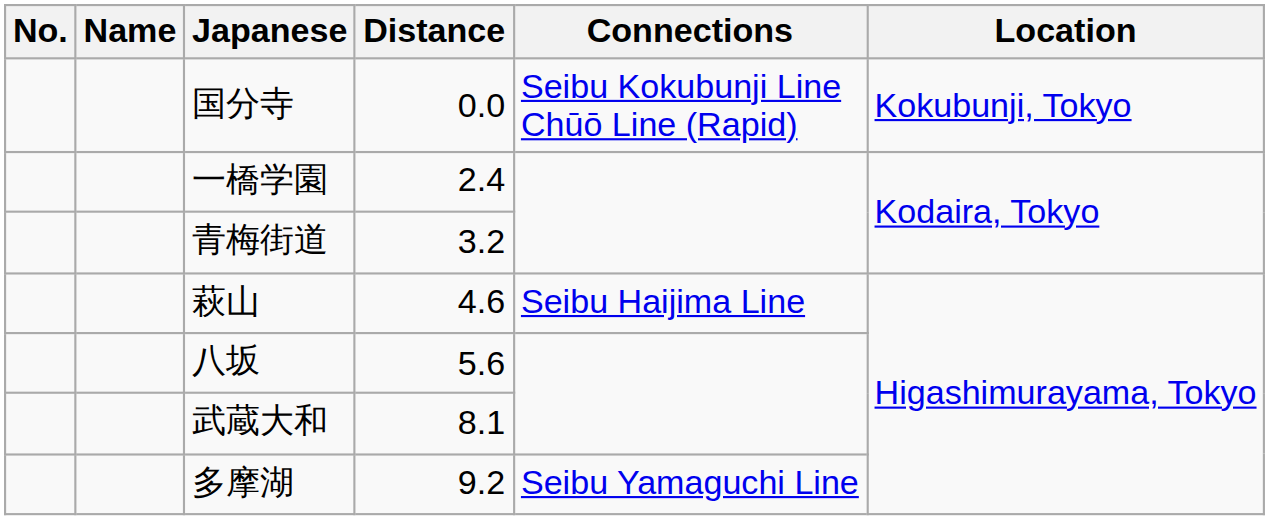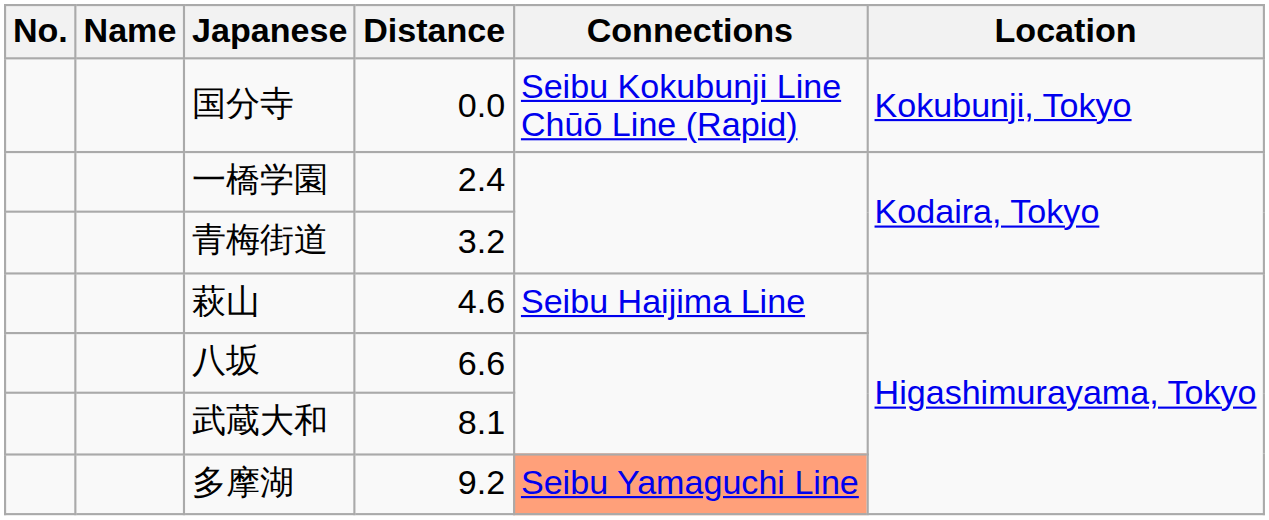八坂 | Distance: 5.6 -> 6.6
多摩湖 | Connections: no background -> lightsalmon background
